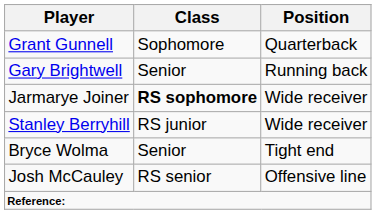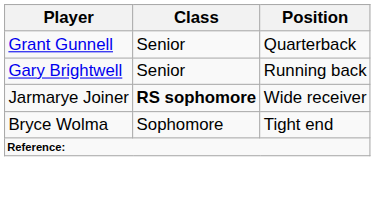Grant Gunnell | Class: Sophomore -> Senior
- row: Stanley Berryhill | RS junior | Wide receiver
Bryce Wolma | Class: Senior -> Sophomore
- row: Josh McCauley | RS senior | Offensive line
